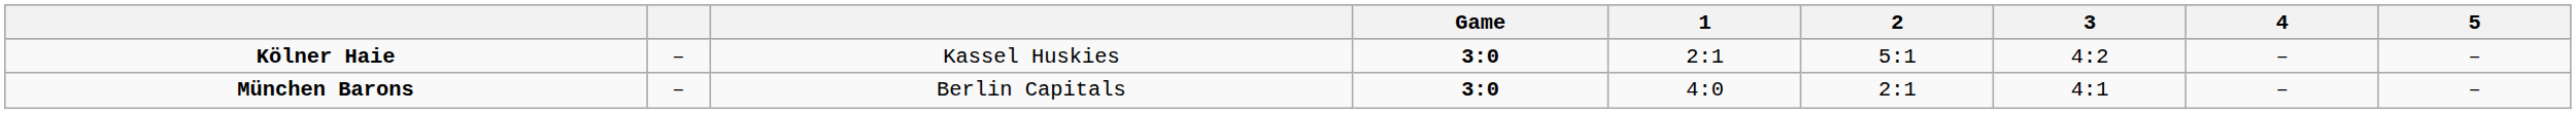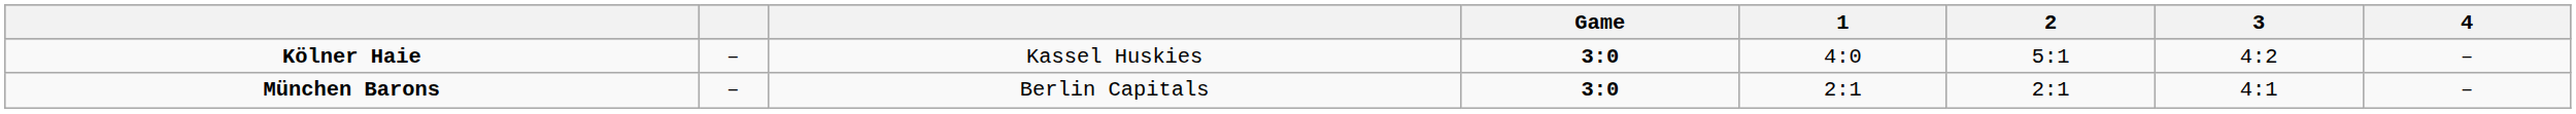- column: 5 | – | –
Kölner Haie | 1: 2:1 -> 4:0
München Barons | 1: 4:0 -> 2:1
